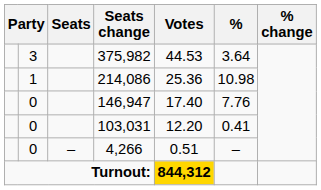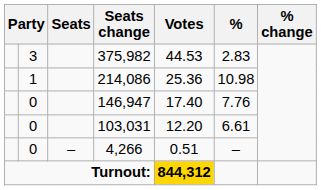375,982 | %: 3.64 -> 2.83
103,031 | %: 0.41 -> 6.61
